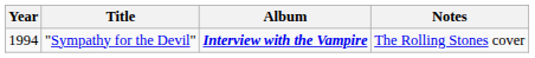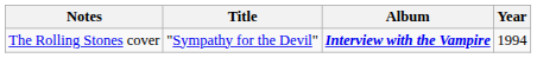columns swapped: Year <-> Notes
